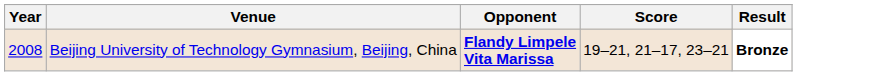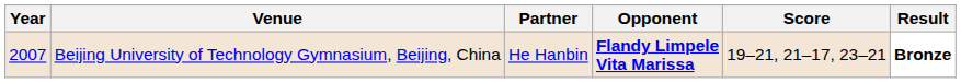+ column: Partner | He Hanbin
Beijing University of Technology Gymnasium, Beijing, China | Year: 2008 -> 2007
